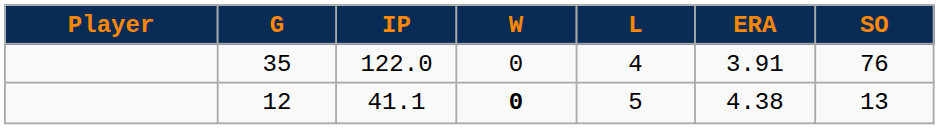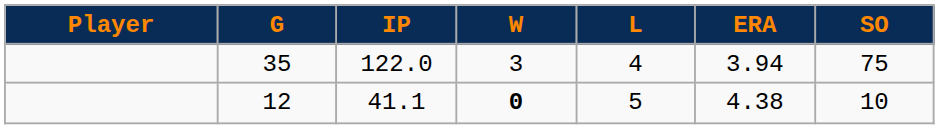35 | W: 0 -> 3
35 | ERA: 3.91 -> 3.94
35 | SO: 76 -> 75
12 | SO: 13 -> 10
